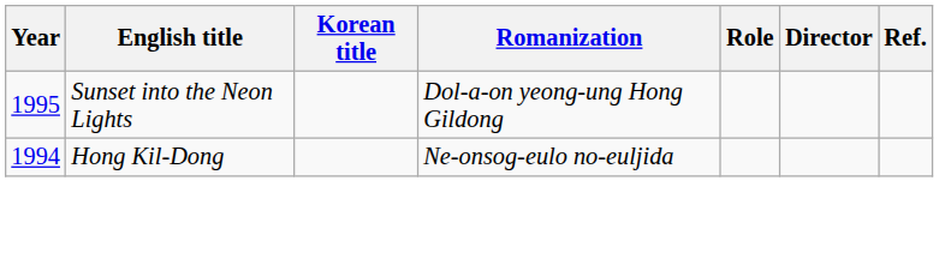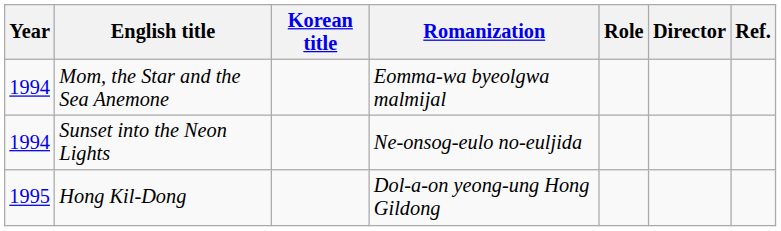+ row: 1994 | Mom, the Star and the Sea Anemone | Eomma-wa byeolgwa malmijal
Sunset into the Neon Lights | Year: 1995 -> 1994
Sunset into the Neon Lights | Romanization: Dol-a-on yeong-ung Hong Gildong -> Ne-onsog-eulo no-euljida
Hong Kil-Dong | Year: 1994 -> 1995
Hong Kil-Dong | Romanization: Ne-onsog-eulo no-euljida -> Dol-a-on yeong-ung Hong Gildong
